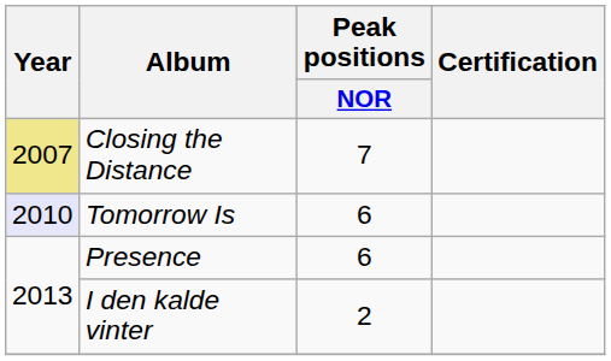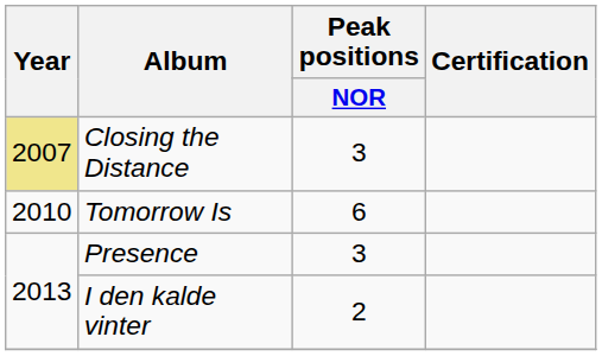Closing the Distance | Peak positions / NOR: 7 -> 3
Tomorrow Is | Year: lavender background -> no background
Presence | Peak positions / NOR: 6 -> 3
